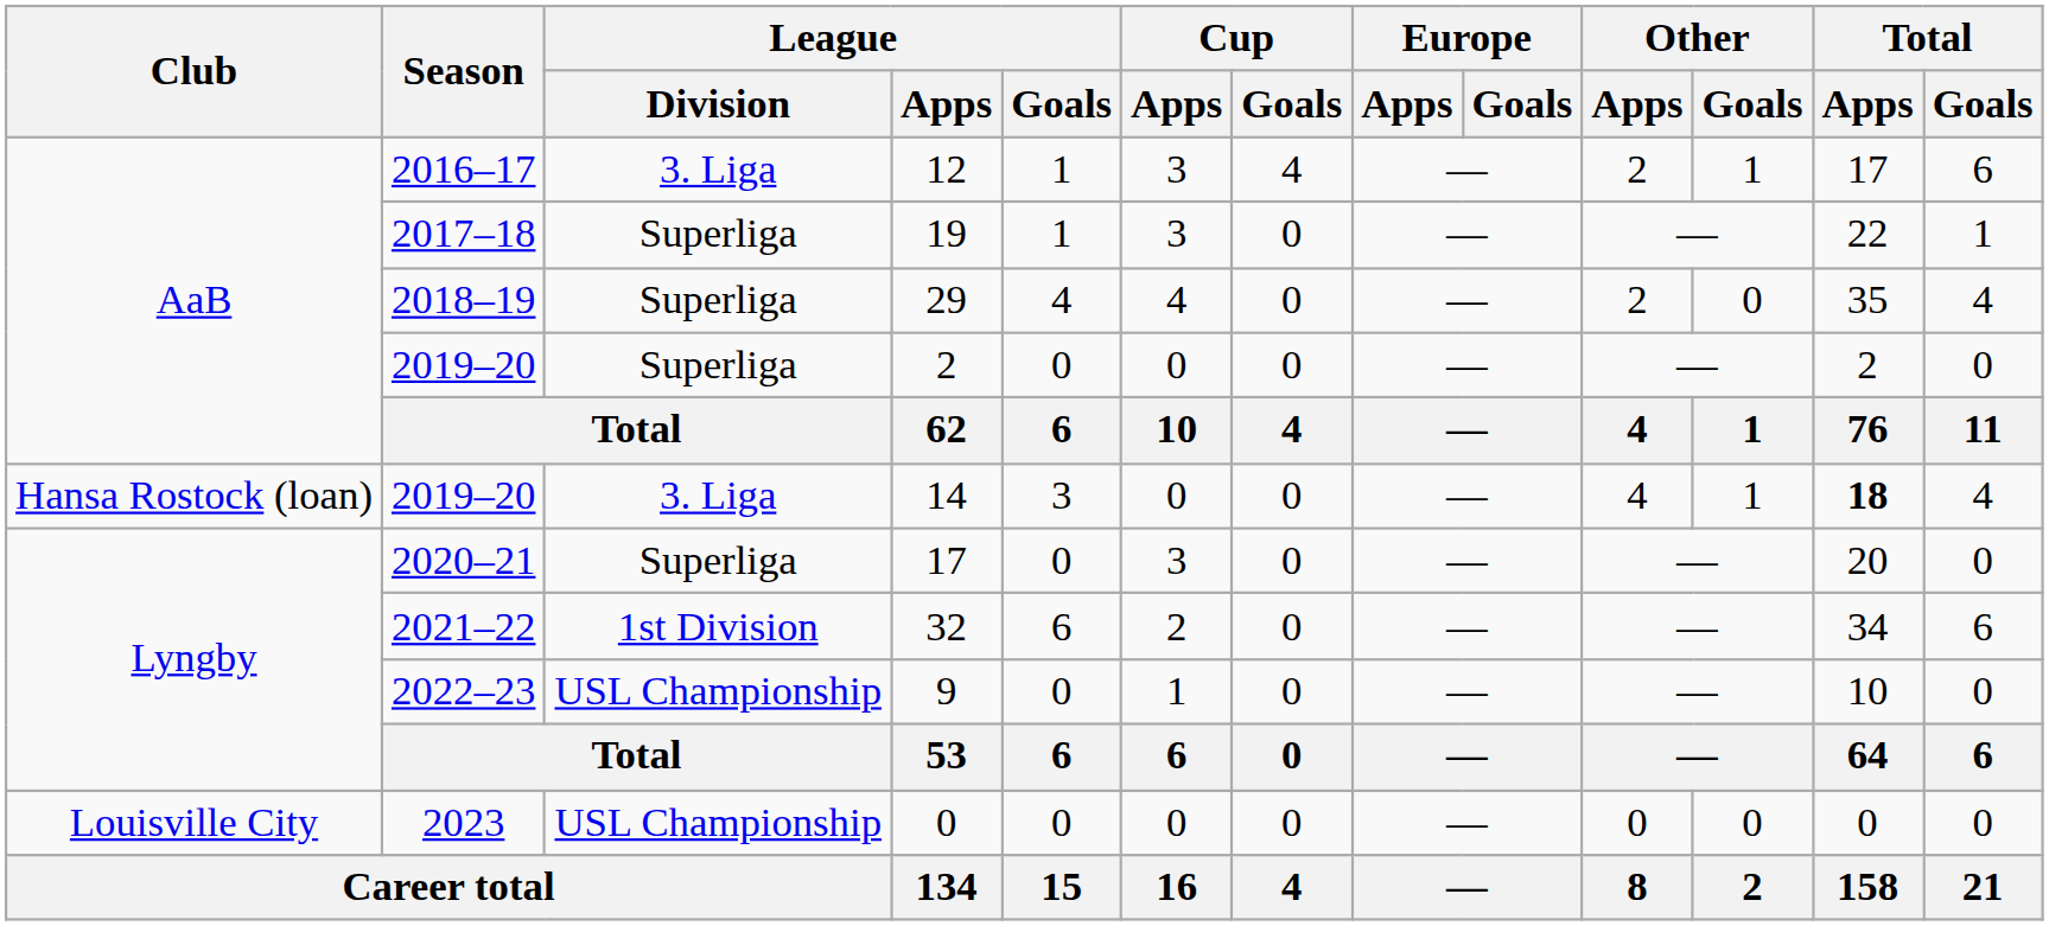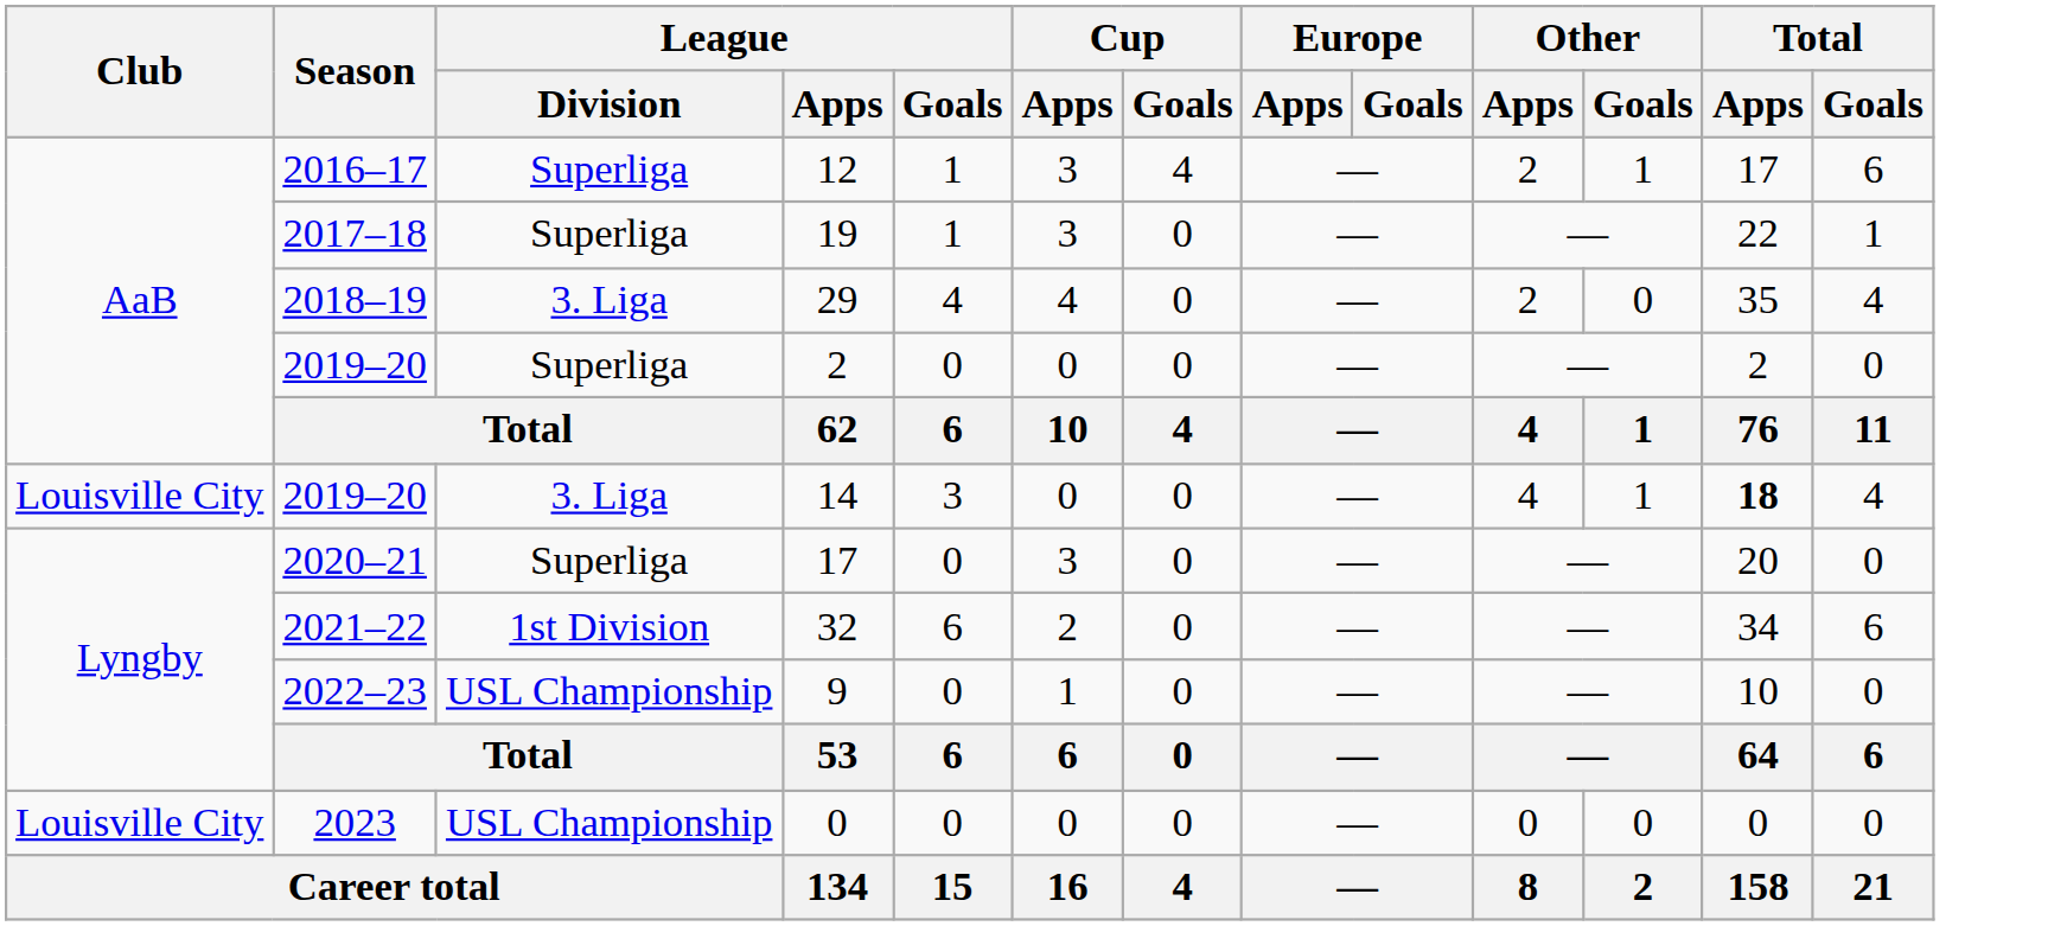12 | League / Division: 3. Liga -> Superliga
29 | League / Division: Superliga -> 3. Liga
14 | Club: Hansa Rostock (loan) -> Louisville City
